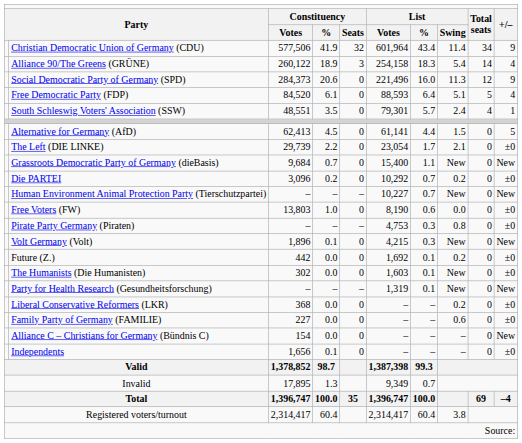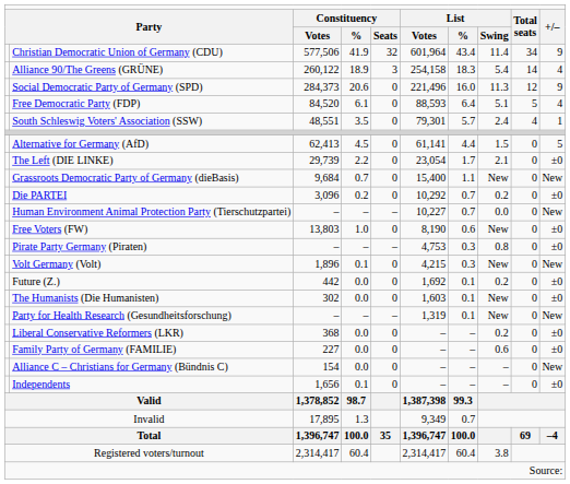Human Environment Animal Protection Party (Tierschutzpartei) | column 8: New -> 0.0
Free Voters (FW) | column 8: 0.0 -> New
